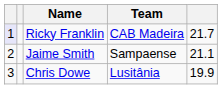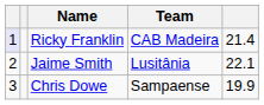Ricky Franklin | column 5: 21.7 -> 21.4
Jaime Smith | Team: Sampaense -> Lusitânia
Jaime Smith | column 5: 21.1 -> 22.1
Chris Dowe | Team: Lusitânia -> Sampaense
